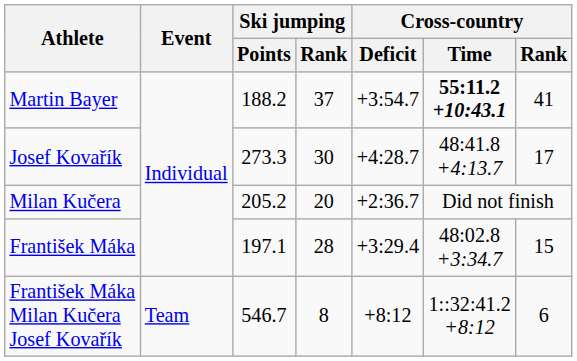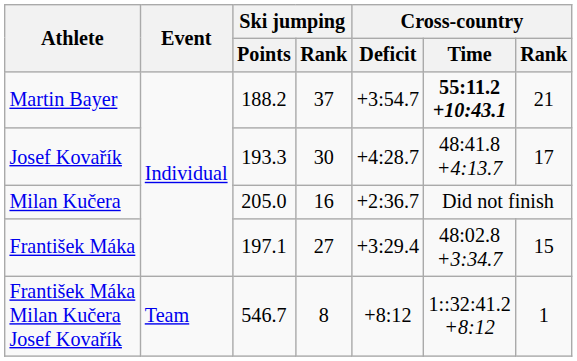Martin Bayer | Cross-country / Rank: 41 -> 21
Josef Kovařík | Ski jumping / Points: 273.3 -> 193.3
Milan Kučera | Ski jumping / Points: 205.2 -> 205.0
Milan Kučera | Ski jumping / Rank: 20 -> 16
František Máka | Ski jumping / Rank: 28 -> 27
František Máka Milan Kučera Josef Kovařík | Cross-country / Rank: 6 -> 1
